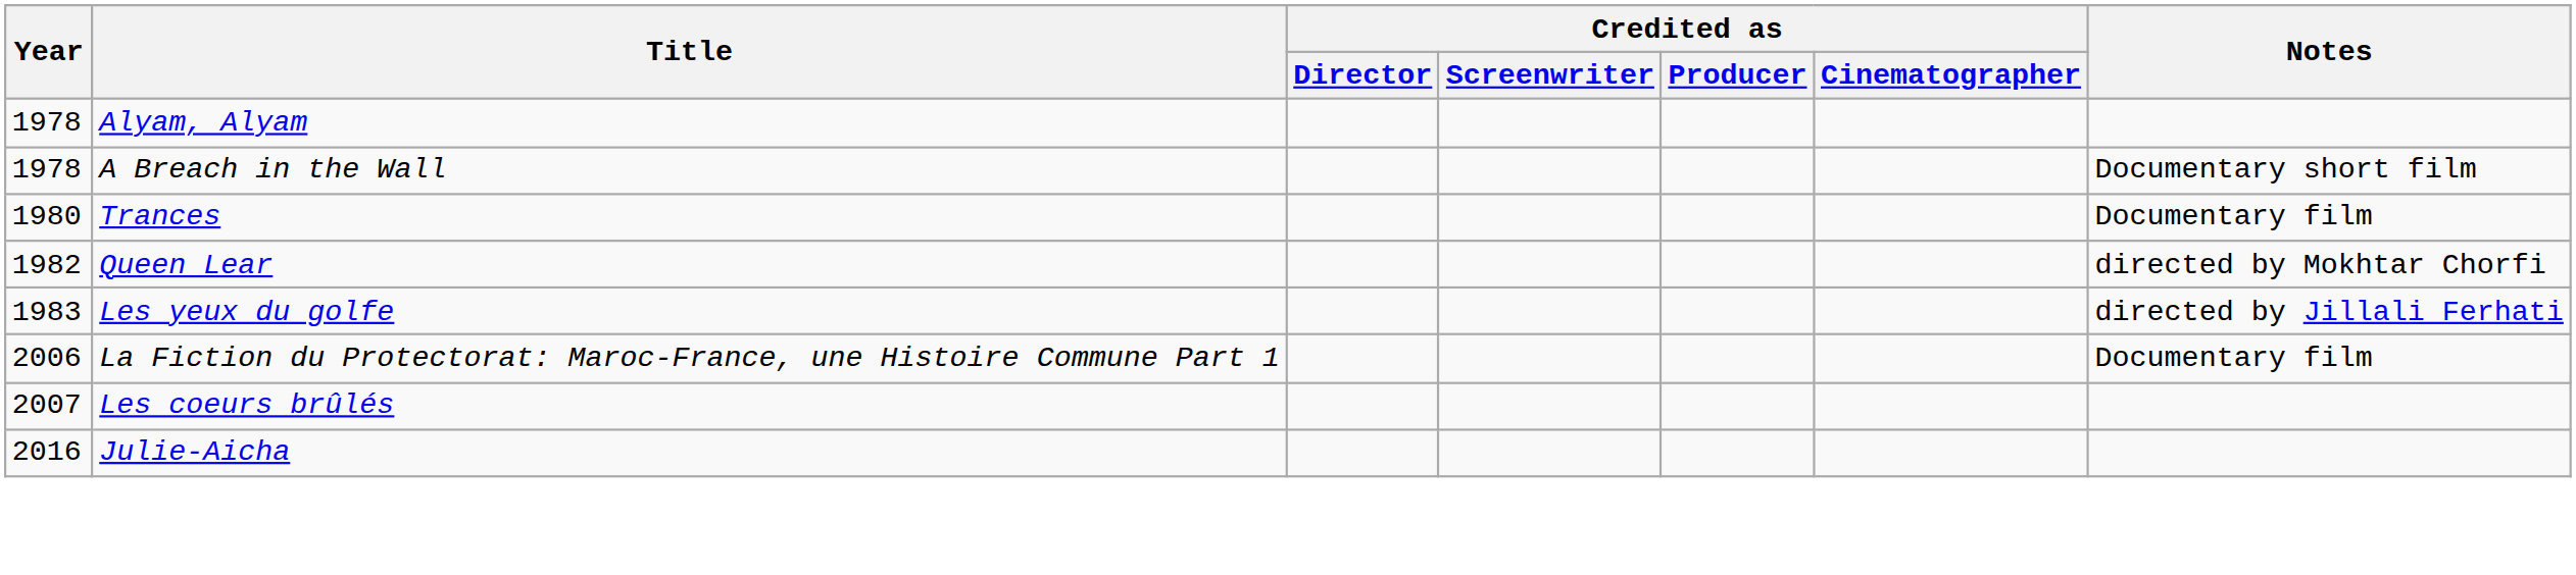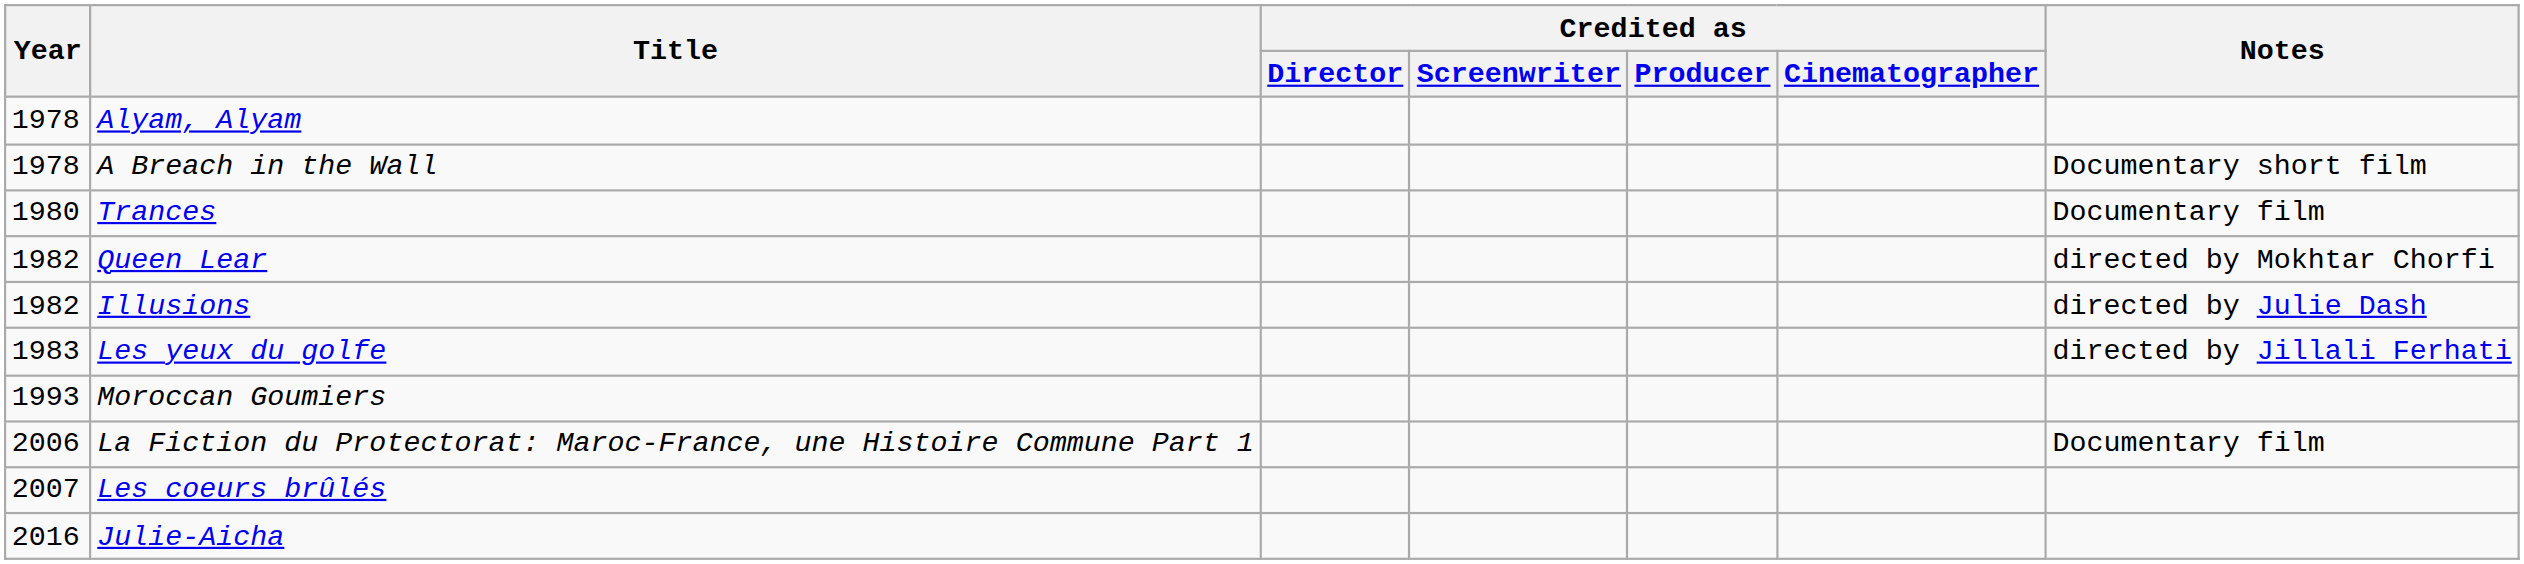+ row: 1982 | Illusions | directed by Julie Dash
+ row: 1993 | Moroccan Goumiers
